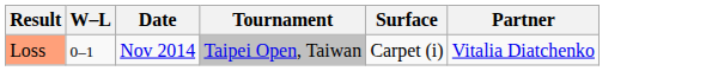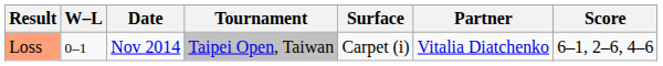+ column: Score | 6–1, 2–6, 4–6
